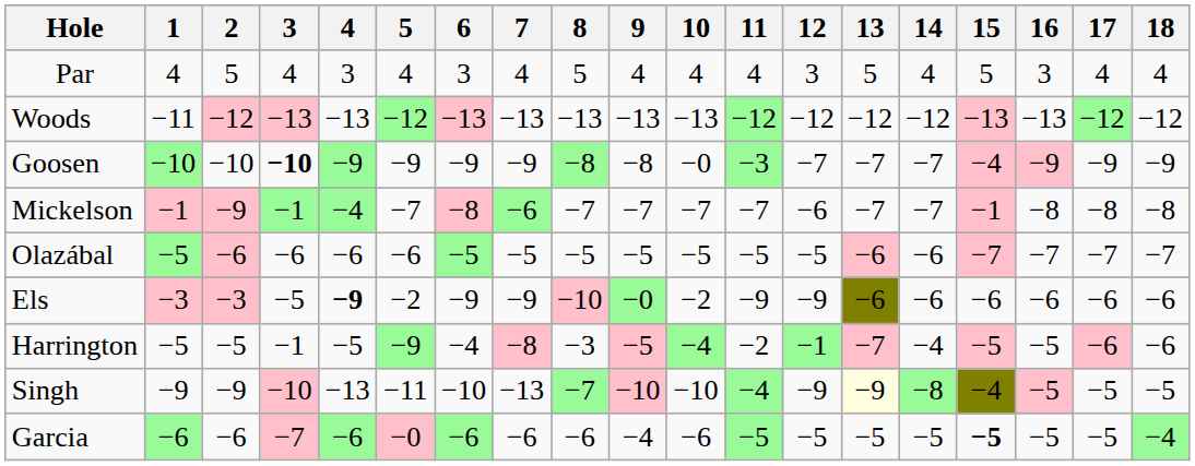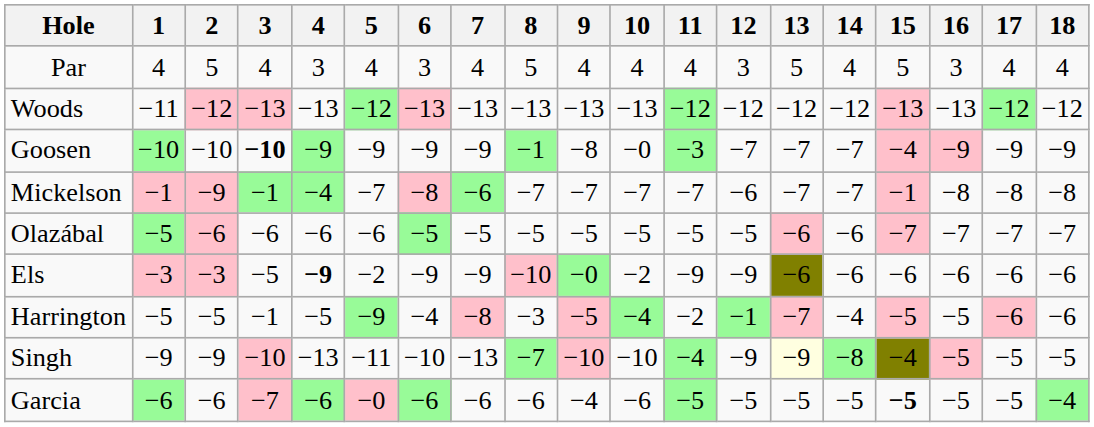Goosen | 8: −8 -> −1
